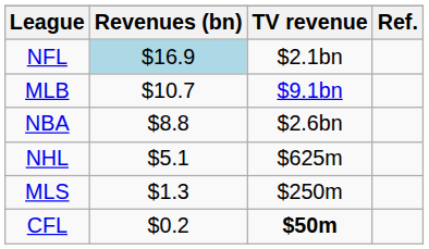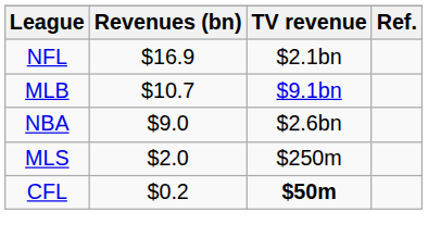NFL | Revenues (bn): lightblue background -> no background
NBA | Revenues (bn): $8.8 -> $9.0
- row: NHL | $5.1 | $625m
MLS | Revenues (bn): $1.3 -> $2.0
